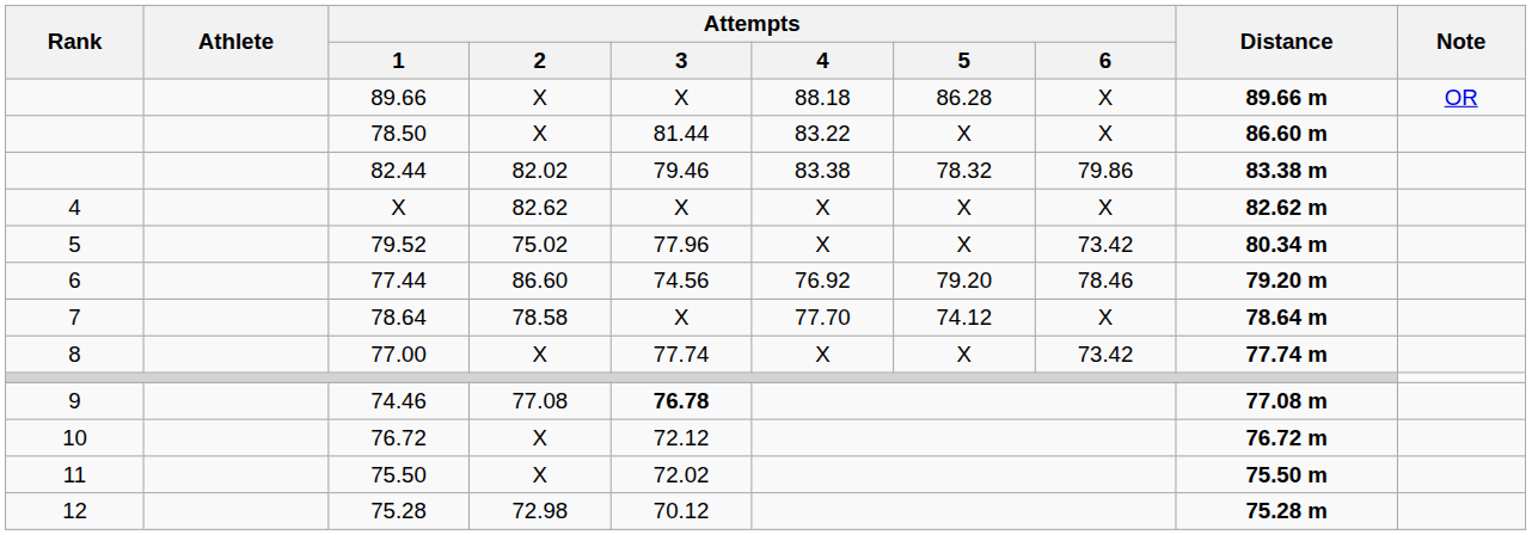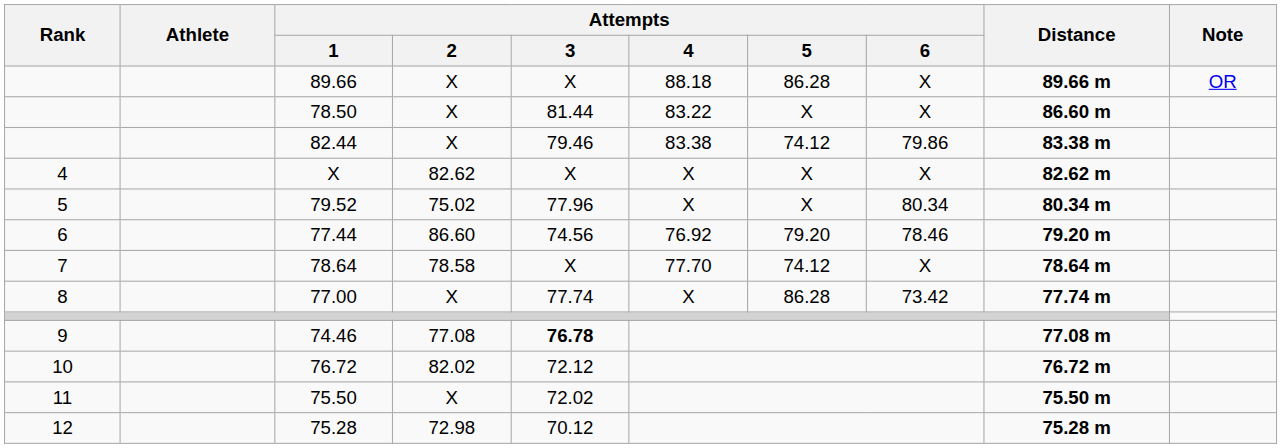82.44 | Attempts / 2: 82.02 -> X
82.44 | Attempts / 5: 78.32 -> 74.12
79.52 | Attempts / 6: 73.42 -> 80.34
77.00 | Attempts / 5: X -> 86.28
76.72 | Attempts / 2: X -> 82.02
